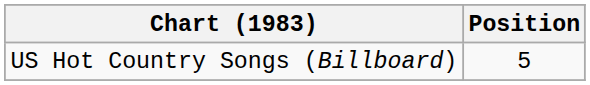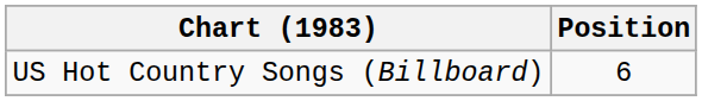US Hot Country Songs (Billboard) | Position: 5 -> 6
